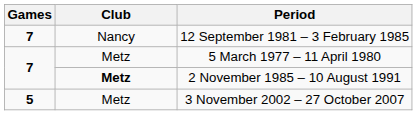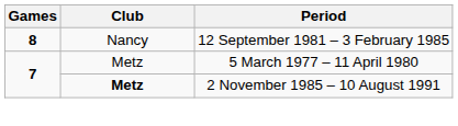12 September 1981 – 3 February 1985 | Games: 7 -> 8
- row: 5 | Metz | 3 November 2002 – 27 October 2007
